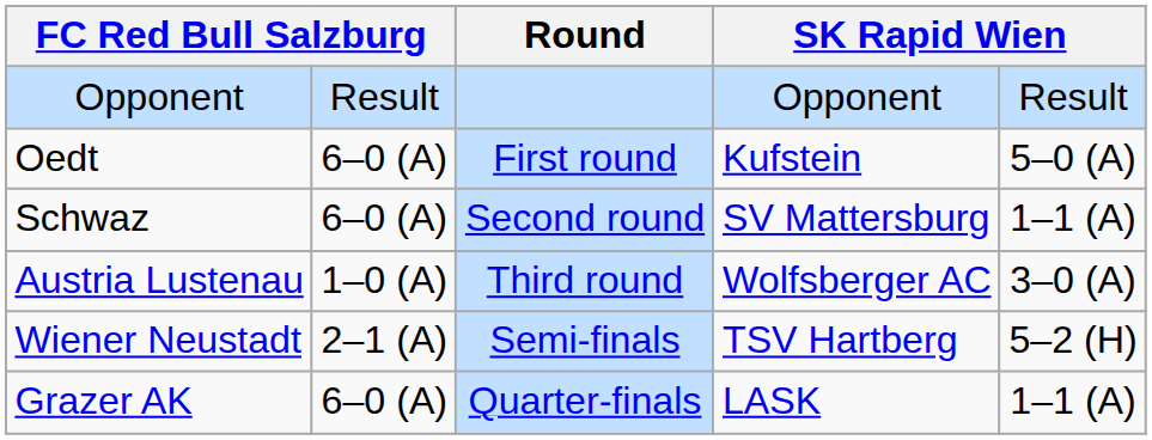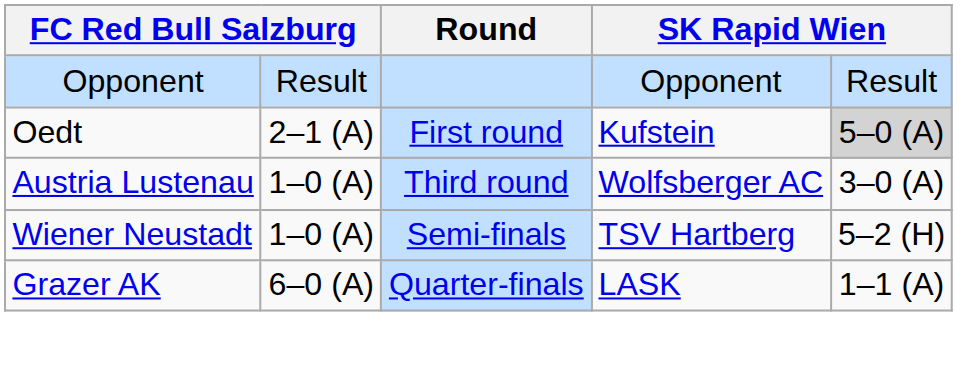Oedt | column 2: 6–0 (A) -> 2–1 (A)
Oedt | column 5: no background -> lightgrey background
- row: Schwaz | 6–0 (A) | Second round | SV Mattersburg | 1–1 (A)
Wiener Neustadt | column 2: 2–1 (A) -> 1–0 (A)
